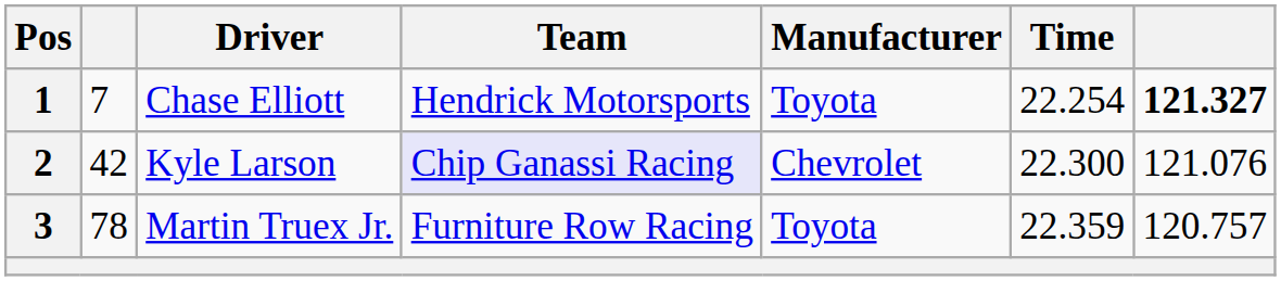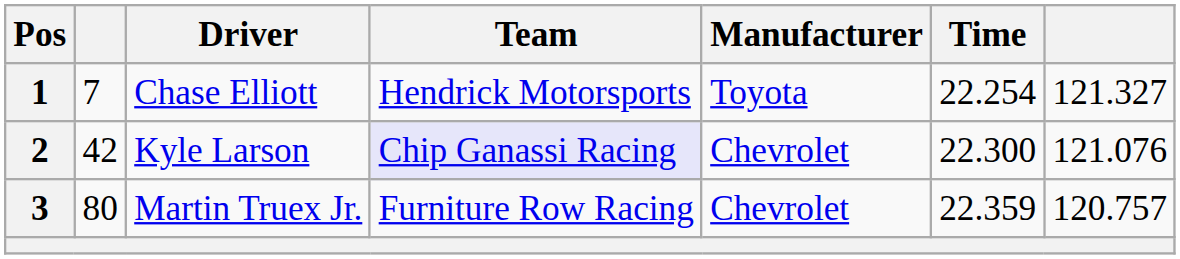1 | column 7: bold -> normal
3 | column 2: 78 -> 80
3 | Manufacturer: Toyota -> Chevrolet
